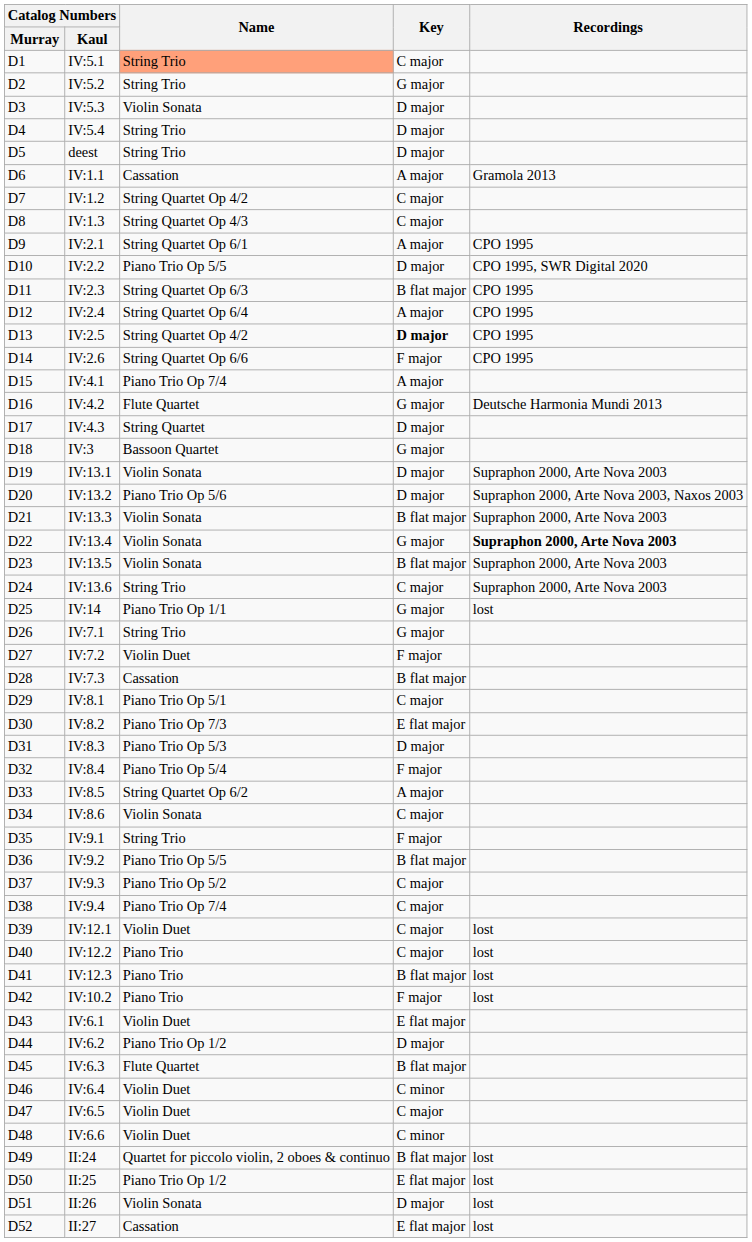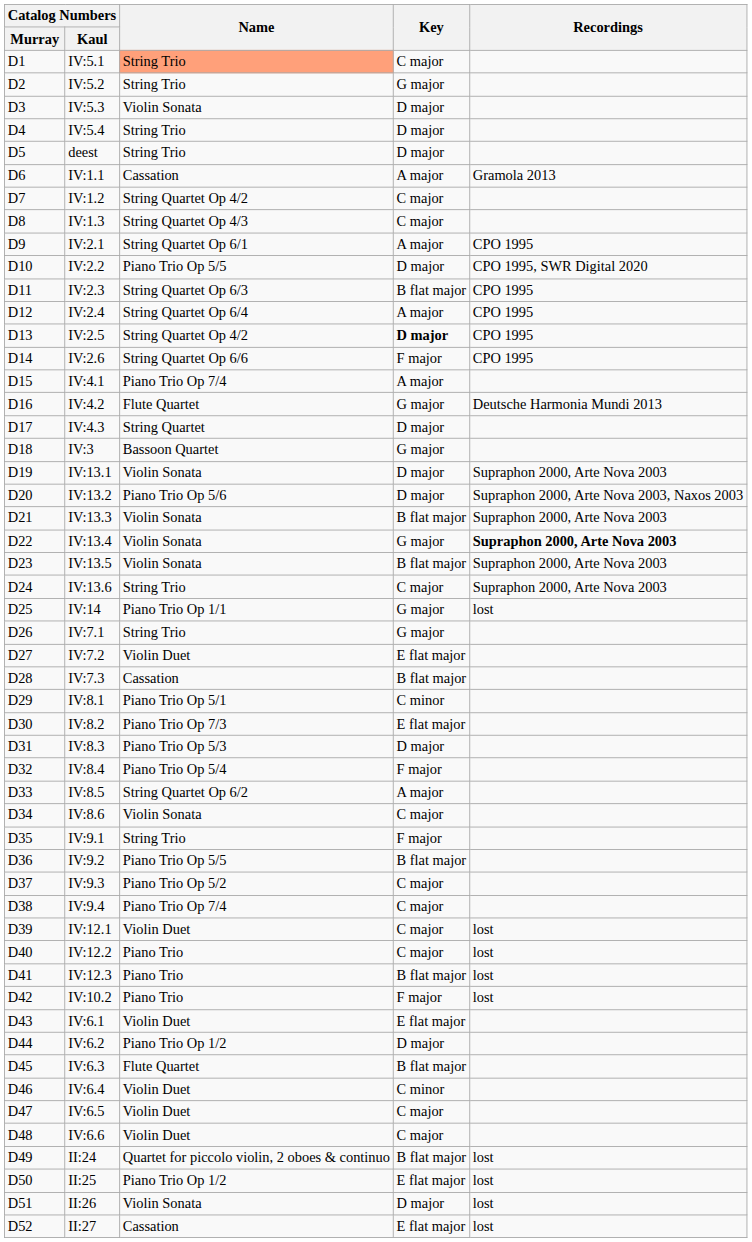IV:7.2 | Key: F major -> E flat major
IV:8.1 | Key: C major -> C minor
IV:6.6 | Key: C minor -> C major
